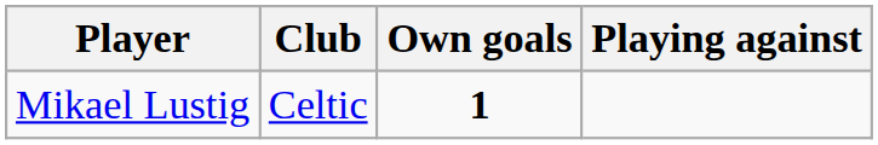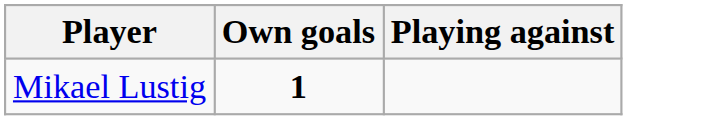- column: Club | Celtic
